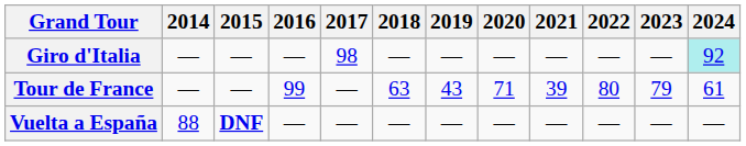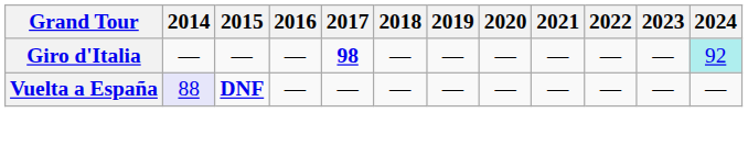Giro d'Italia | 2017: normal -> bold
- row: Tour de France | — | — | 99 | — | 63 | 43 | 71 | 39 | 80 | 79 | 61
Vuelta a España | 2014: no background -> lavender background
